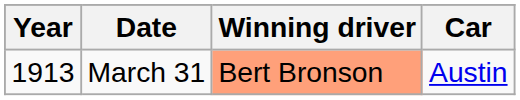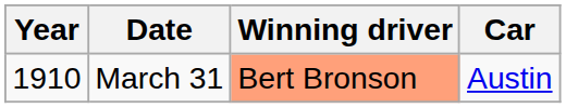March 31 | Year: 1913 -> 1910
